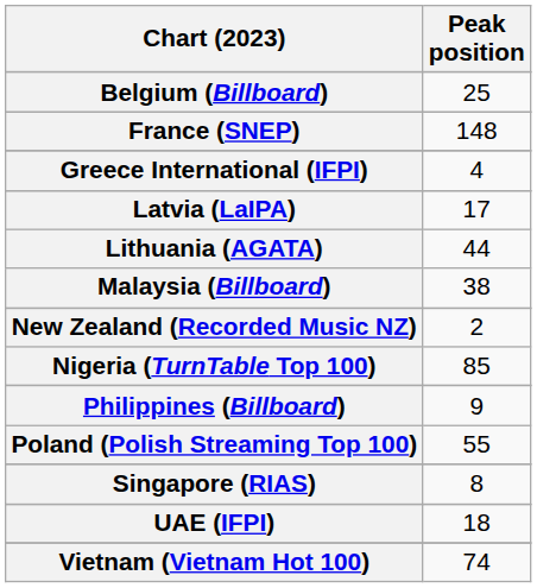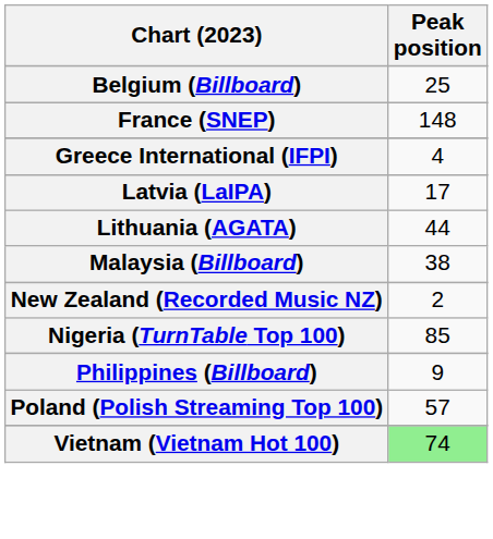Poland (Polish Streaming Top 100) | Peak position: 55 -> 57
- row: Singapore (RIAS) | 8
- row: UAE (IFPI) | 18
Vietnam (Vietnam Hot 100) | Peak position: no background -> lightgreen background
